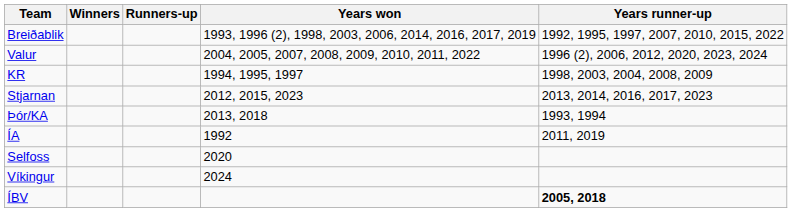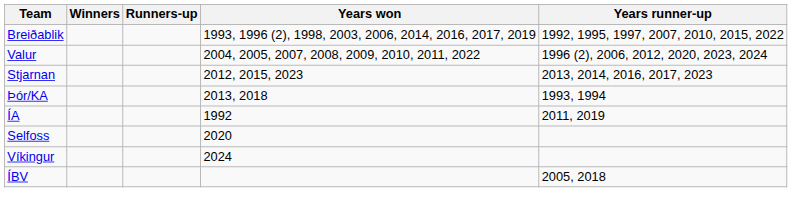- row: KR | 1994, 1995, 1997 | 1998, 2003, 2004, 2008, 2009
ÍBV | Years runner-up: bold -> normal
